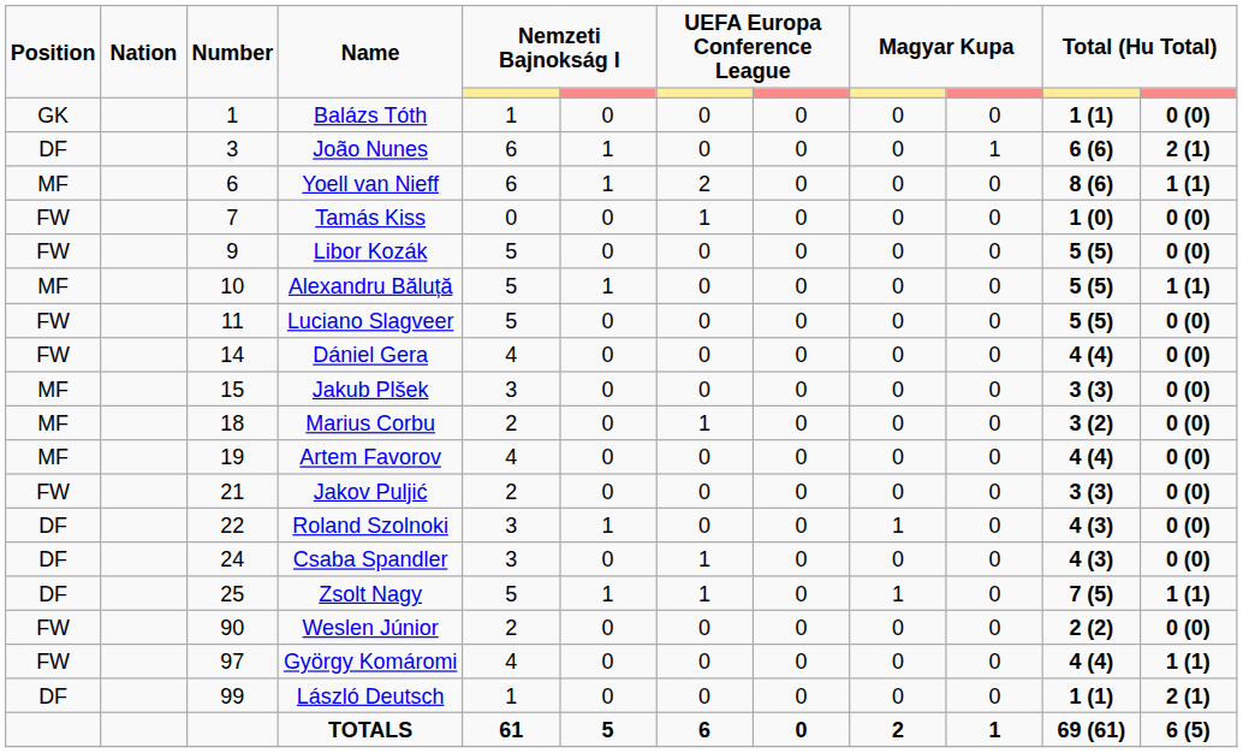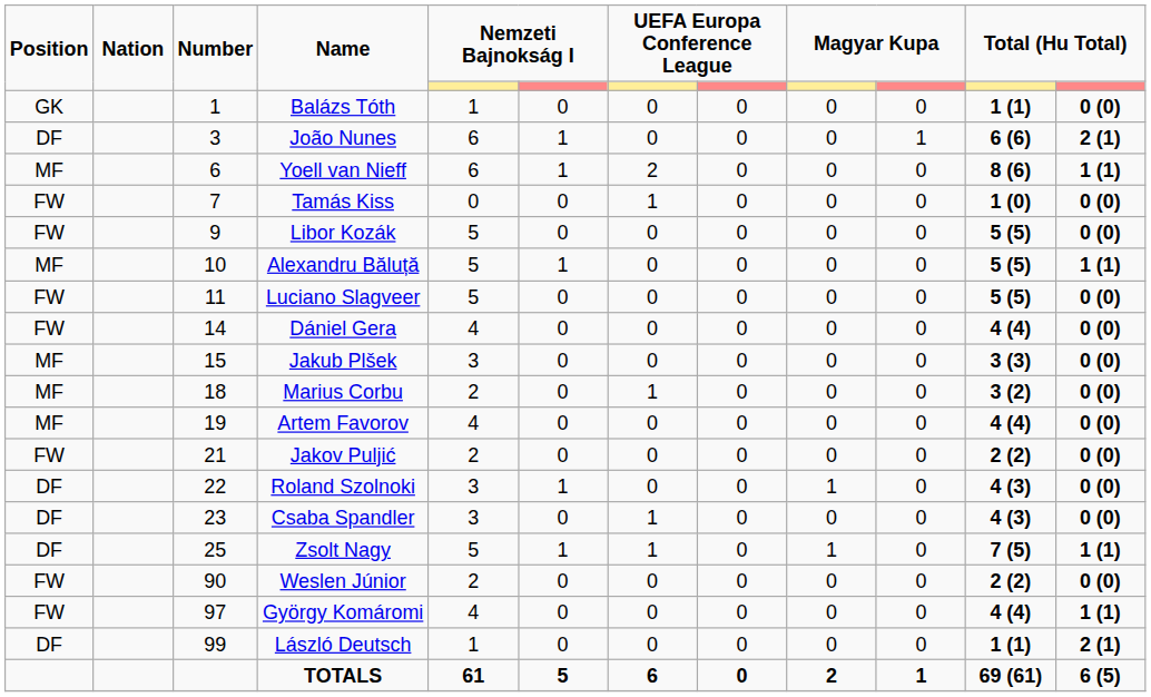Jakov Puljić | column 11: 3 (3) -> 2 (2)
Csaba Spandler | Number: 24 -> 23
